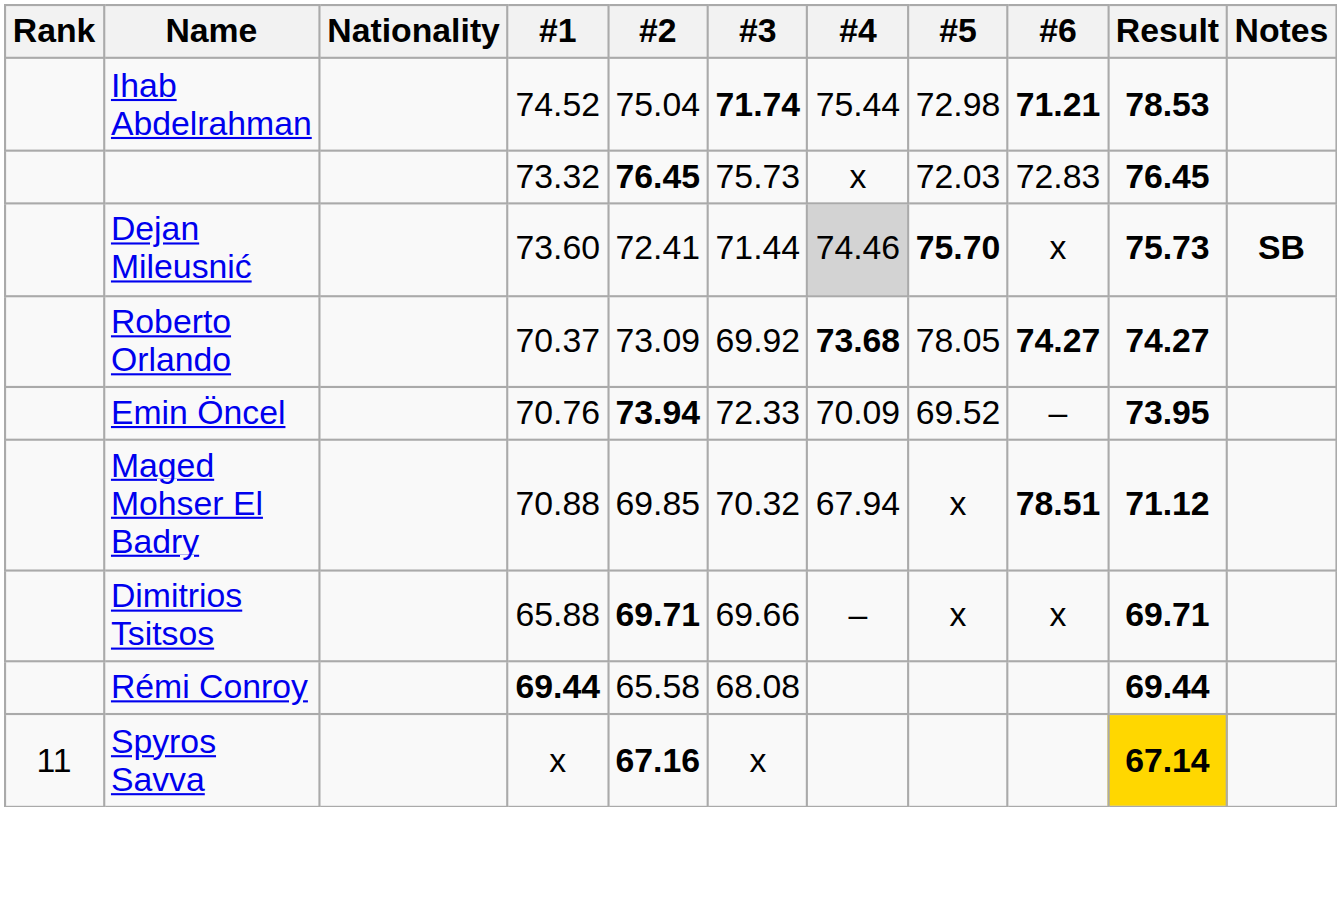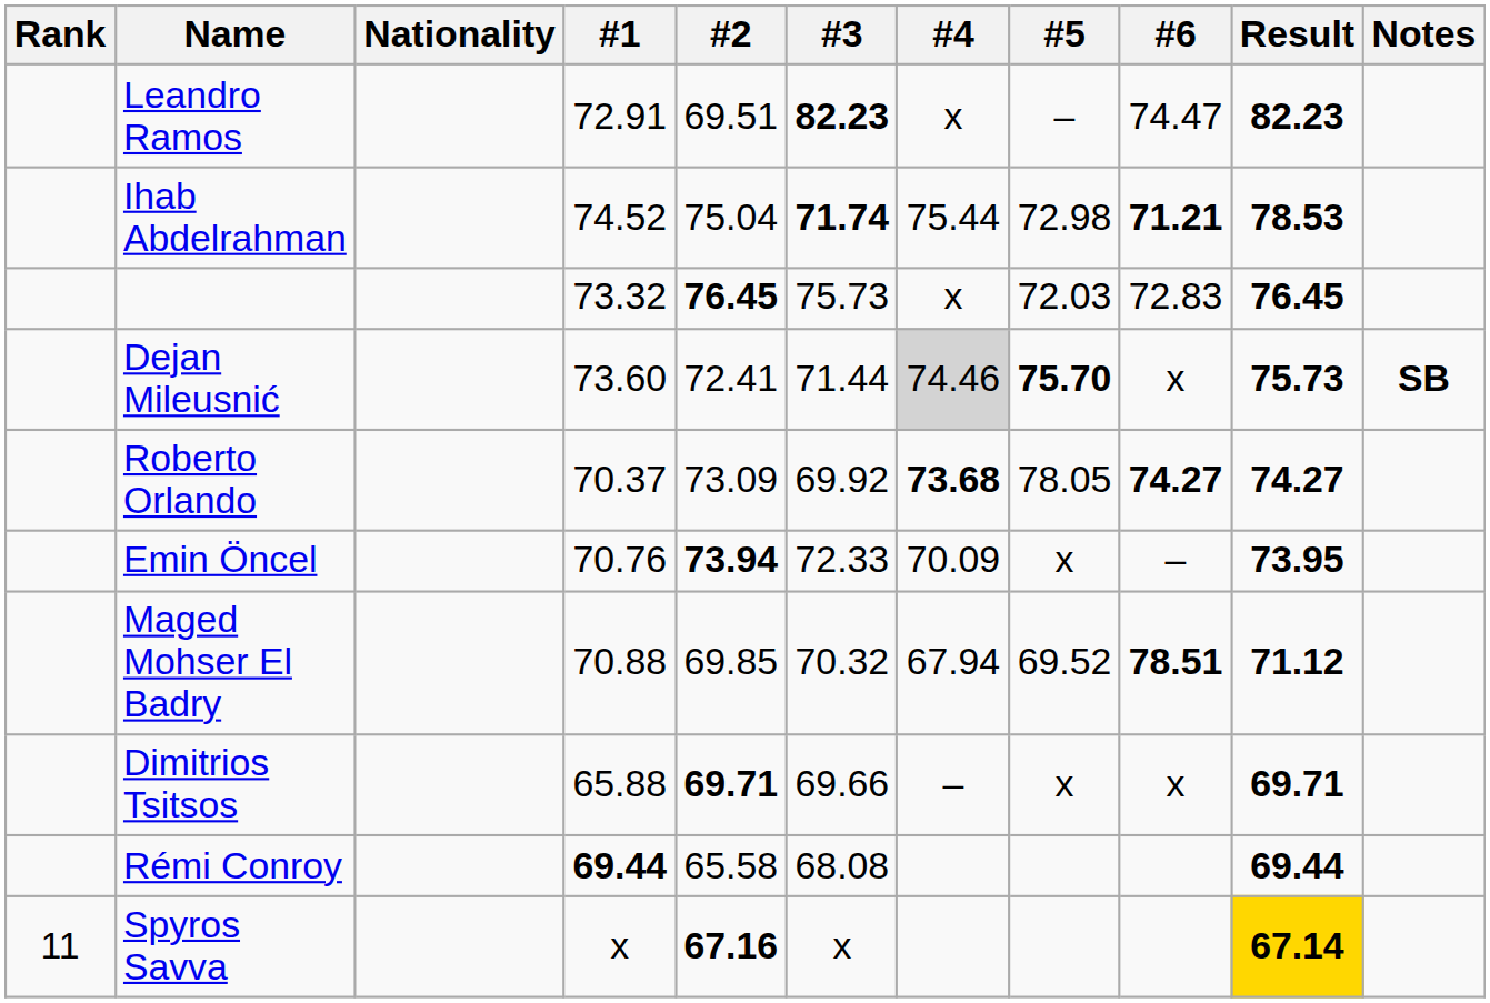+ row: Leandro Ramos | 72.91 | 69.51 | 82.23 | x | – | 74.47 | 82.23
Emin Öncel | #5: 69.52 -> x
Maged Mohser El Badry | #5: x -> 69.52
